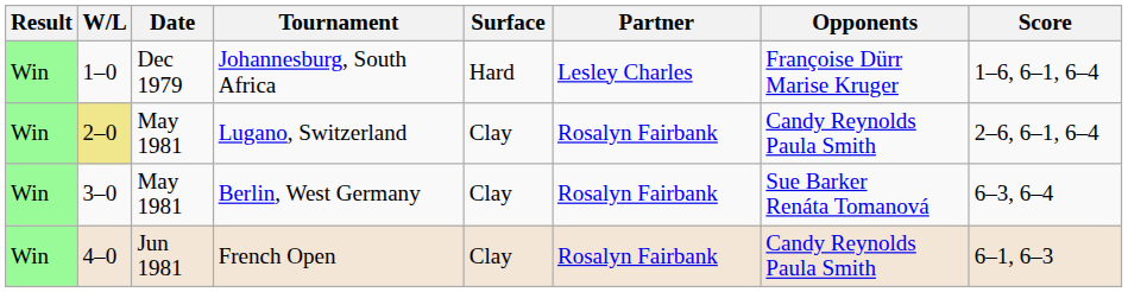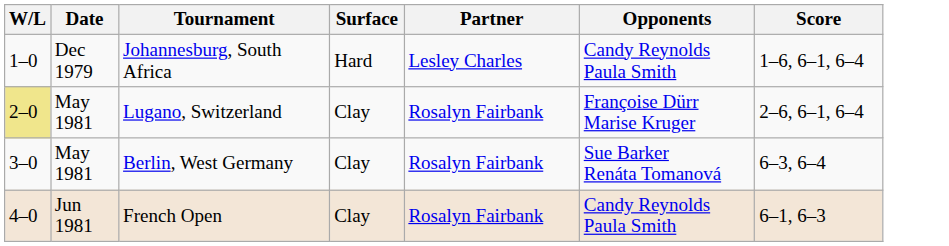- column: Result | Win | Win | Win | Win
Johannesburg, South Africa | Opponents: Françoise Dürr Marise Kruger -> Candy Reynolds Paula Smith
Lugano, Switzerland | Opponents: Candy Reynolds Paula Smith -> Françoise Dürr Marise Kruger
